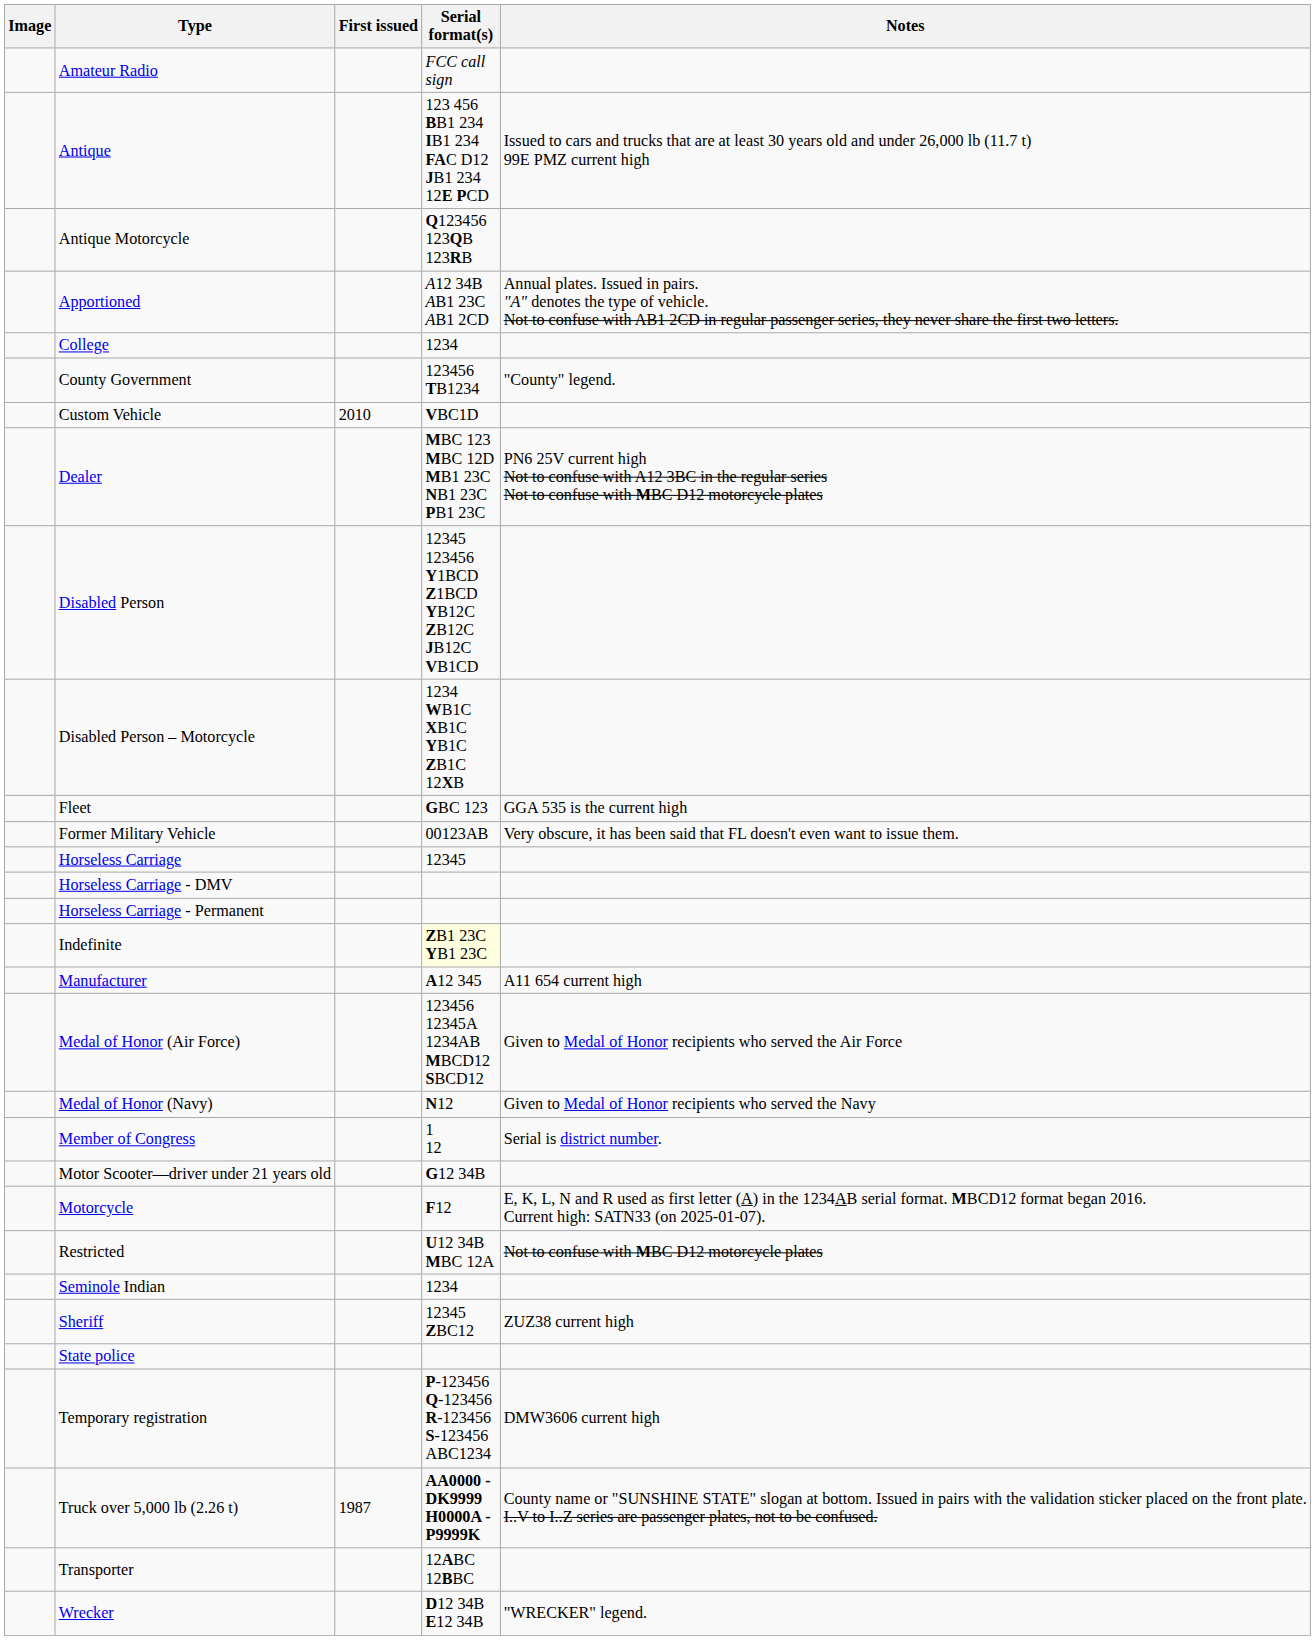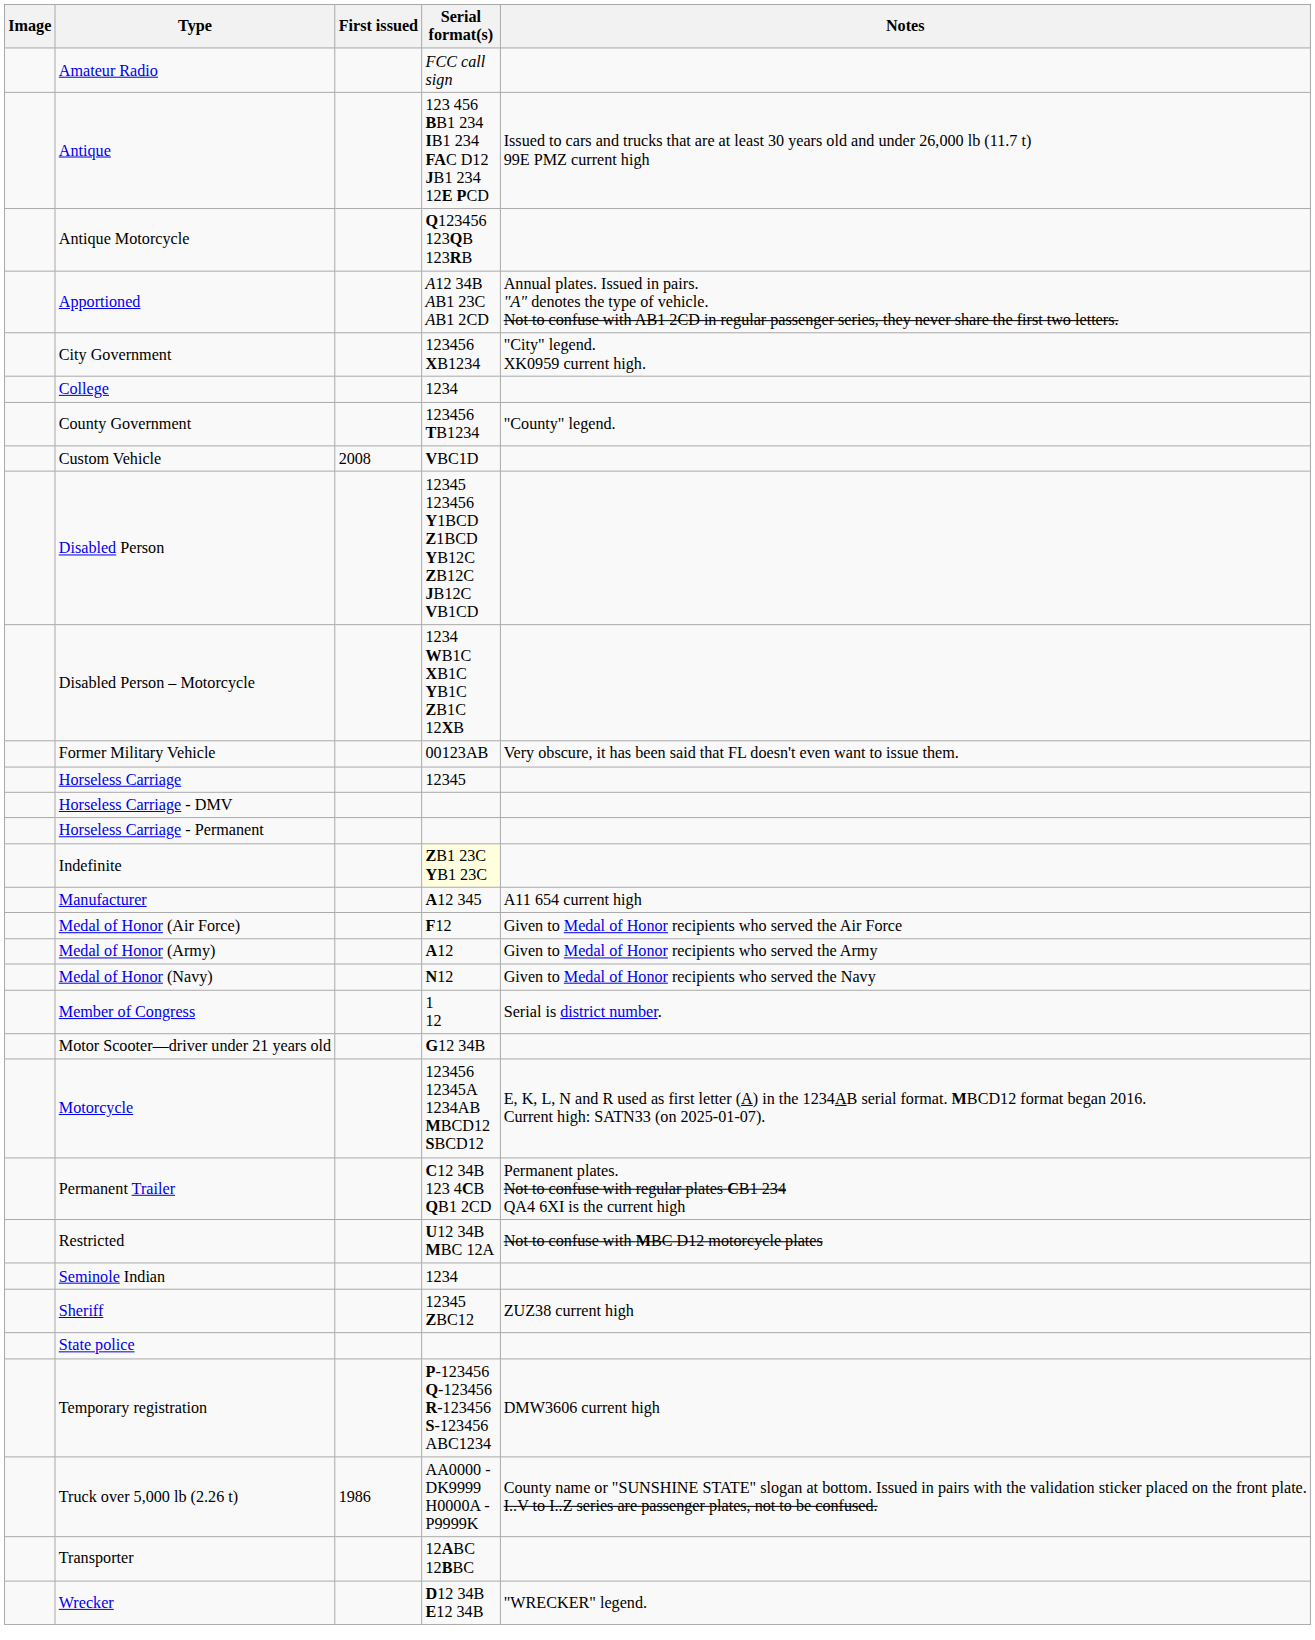+ row: City Government | 123456 XB1234 | "City" legend. XK0959 current high.
Custom Vehicle | First issued: 2010 -> 2008
- row: Dealer | MBC 123 MBC 12D MB1 23C NB1 23C PB1 23C | PN6 25V current high Not to confuse with A12 3BC in the regular series Not to confuse with MBC D12 motorcycle plates
- row: Fleet | GBC 123 | GGA 535 is the current high
Medal of Honor (Air Force) | Serial format(s): 123456 12345A 1234AB MBCD12 SBCD12 -> F12
+ row: Medal of Honor (Army) | A12 | Given to Medal of Honor recipients who served the Army
Motorcycle | Serial format(s): F12 -> 123456 12345A 1234AB MBCD12 SBCD12
+ row: Permanent Trailer | C12 34B 123 4CB QB1 2CD | Permanent plates. Not to confuse with regular plates CB1 234 QA4 6XI is the current high
Truck over 5,000 lb (2.26 t) | First issued: 1987 -> 1986
Truck over 5,000 lb (2.26 t) | Serial format(s): bold -> normal
